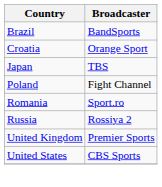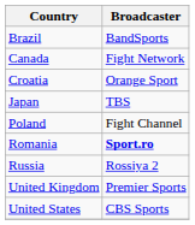+ row: Canada | Fight Network
Romania | Broadcaster: normal -> bold
